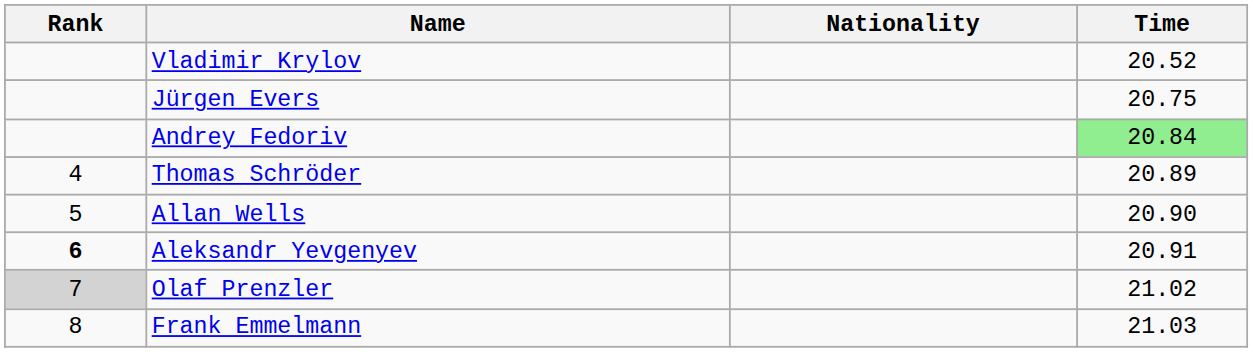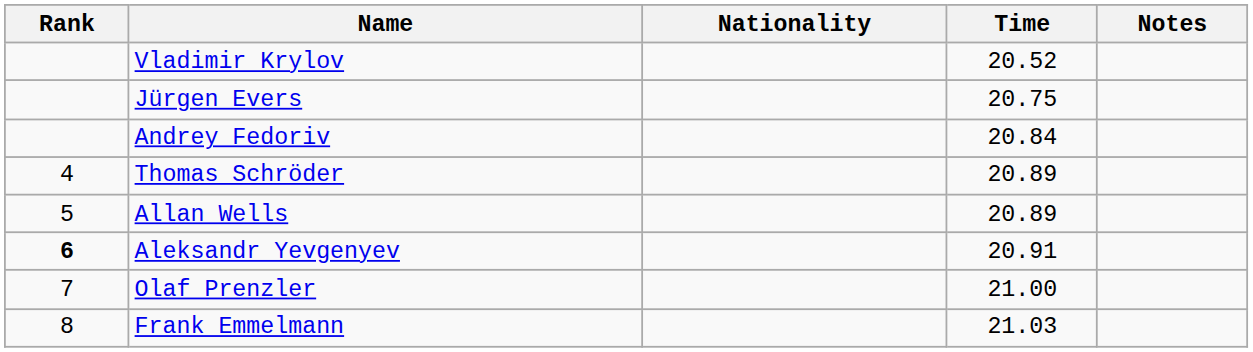+ column: Notes
Andrey Fedoriv | Time: lightgreen background -> no background
Allan Wells | Time: 20.90 -> 20.89
Olaf Prenzler | Rank: lightgrey background -> no background
Olaf Prenzler | Time: 21.02 -> 21.00
